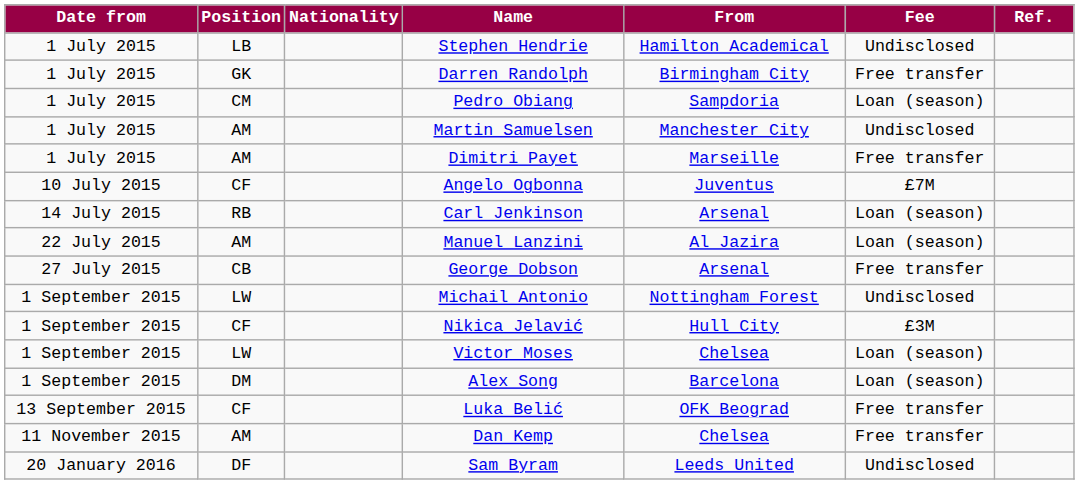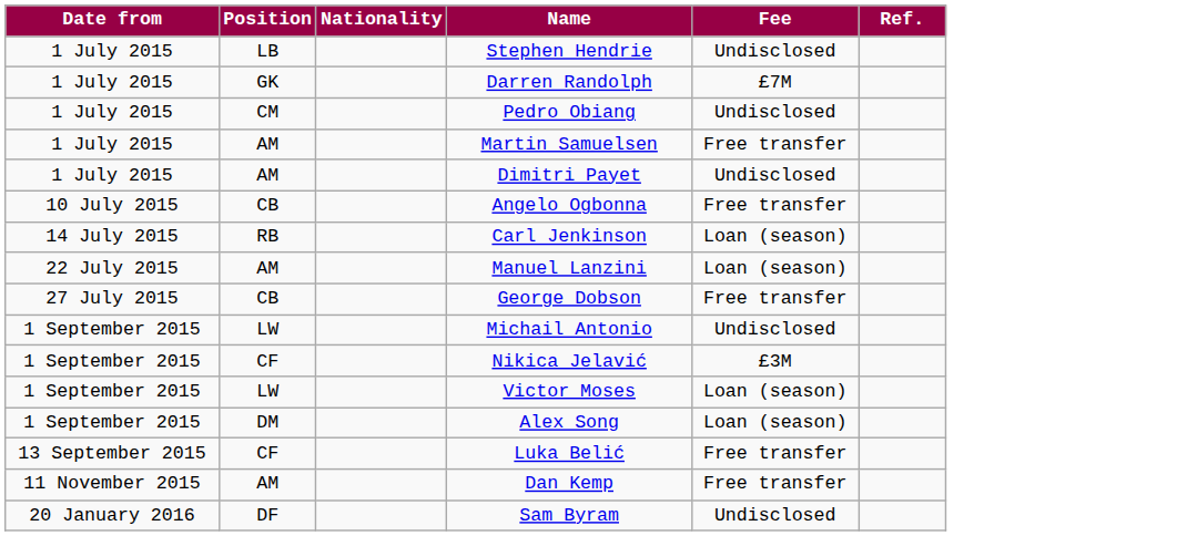- column: From | Hamilton Academical | Birmingham City | Sampdoria | Manchester City | Marseille | Juventus | Arsenal | Al Jazira | Arsenal | Nottingham Forest | Hull City | Chelsea | Barcelona | OFK Beograd | Chelsea | Leeds United
Darren Randolph | Fee: Free transfer -> £7M
Pedro Obiang | Fee: Loan (season) -> Undisclosed
Martin Samuelsen | Fee: Undisclosed -> Free transfer
Dimitri Payet | Fee: Free transfer -> Undisclosed
Angelo Ogbonna | Position: CF -> CB
Angelo Ogbonna | Fee: £7M -> Free transfer
